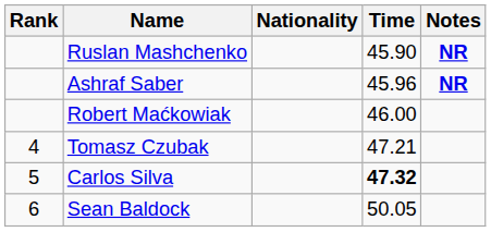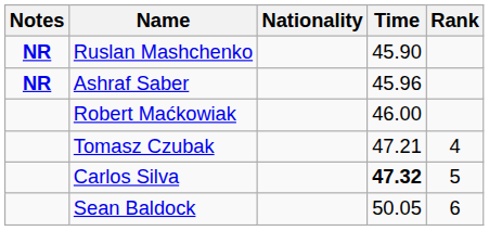columns swapped: Rank <-> Notes
